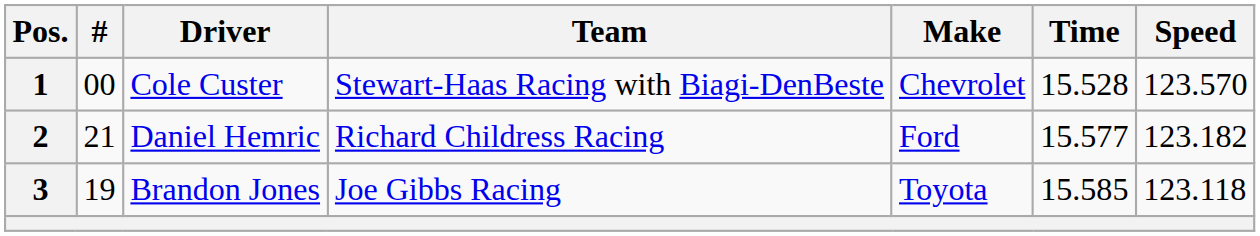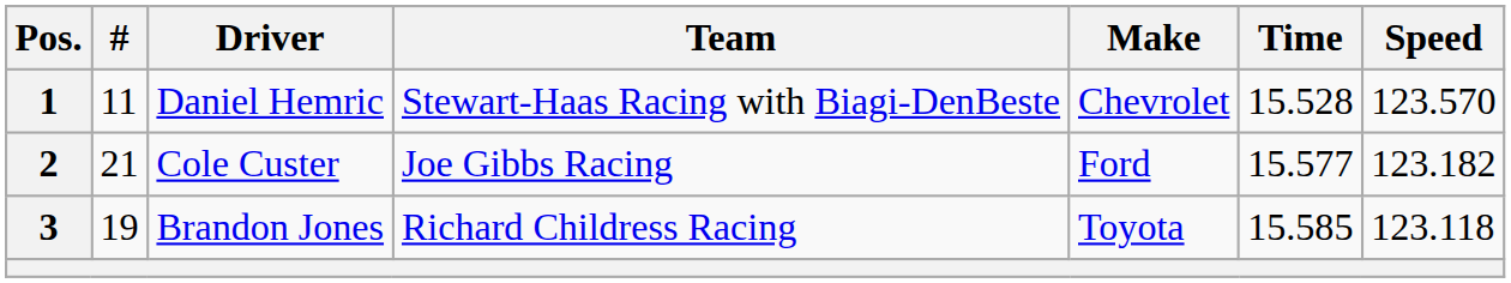1 | #: 00 -> 11
1 | Driver: Cole Custer -> Daniel Hemric
2 | Driver: Daniel Hemric -> Cole Custer
2 | Team: Richard Childress Racing -> Joe Gibbs Racing
3 | Team: Joe Gibbs Racing -> Richard Childress Racing
